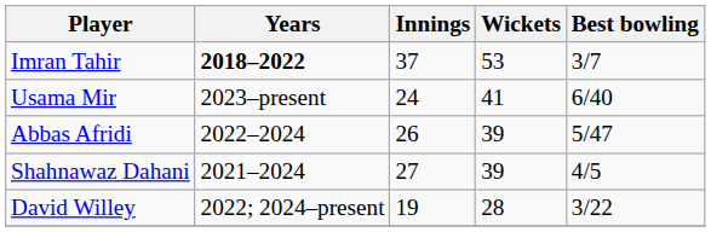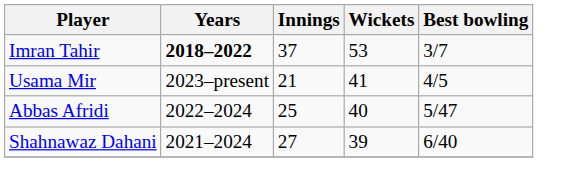Usama Mir | Innings: 24 -> 21
Usama Mir | Best bowling: 6/40 -> 4/5
Abbas Afridi | Innings: 26 -> 25
Abbas Afridi | Wickets: 39 -> 40
Shahnawaz Dahani | Best bowling: 4/5 -> 6/40
- row: David Willey | 2022; 2024–present | 19 | 28 | 3/22
